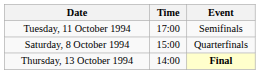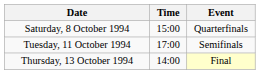rows swapped: Saturday, 8 October 1994 <-> Tuesday, 11 October 1994
Thursday, 13 October 1994 | Event: bold -> normal
